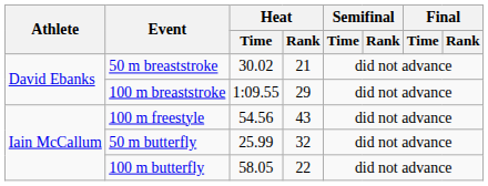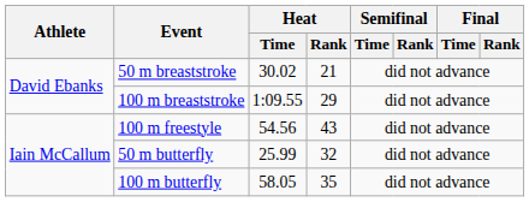100 m butterfly | Heat / Rank: 22 -> 35
